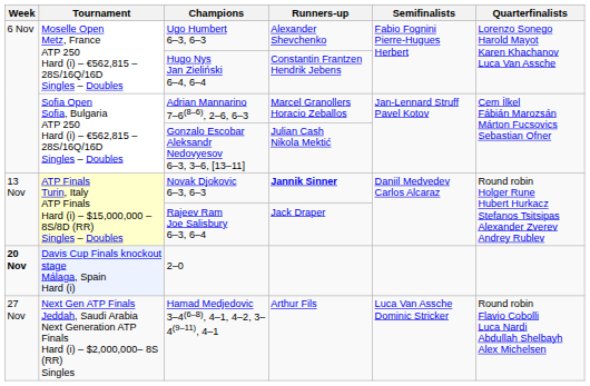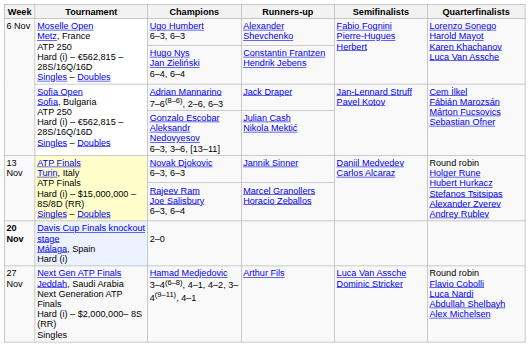Adrian Mannarino 7–6(8–6), 2–6, 6–3 | Runners-up: Marcel Granollers Horacio Zeballos -> Jack Draper
Novak Djokovic 6–3, 6–3 | Runners-up: bold -> normal
Rajeev Ram Joe Salisbury 6–3, 6–4 | Runners-up: Jack Draper -> Marcel Granollers Horacio Zeballos
